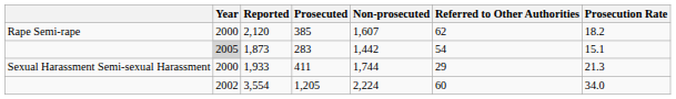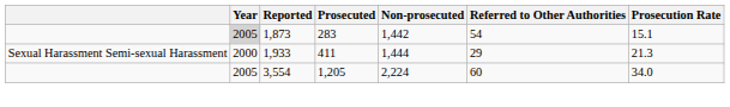- row: Rape Semi-rape | 2000 | 2,120 | 385 | 1,607 | 62 | 18.2
1,933 | Non-prosecuted: 1,744 -> 1,444
3,554 | Year: 2002 -> 2005
